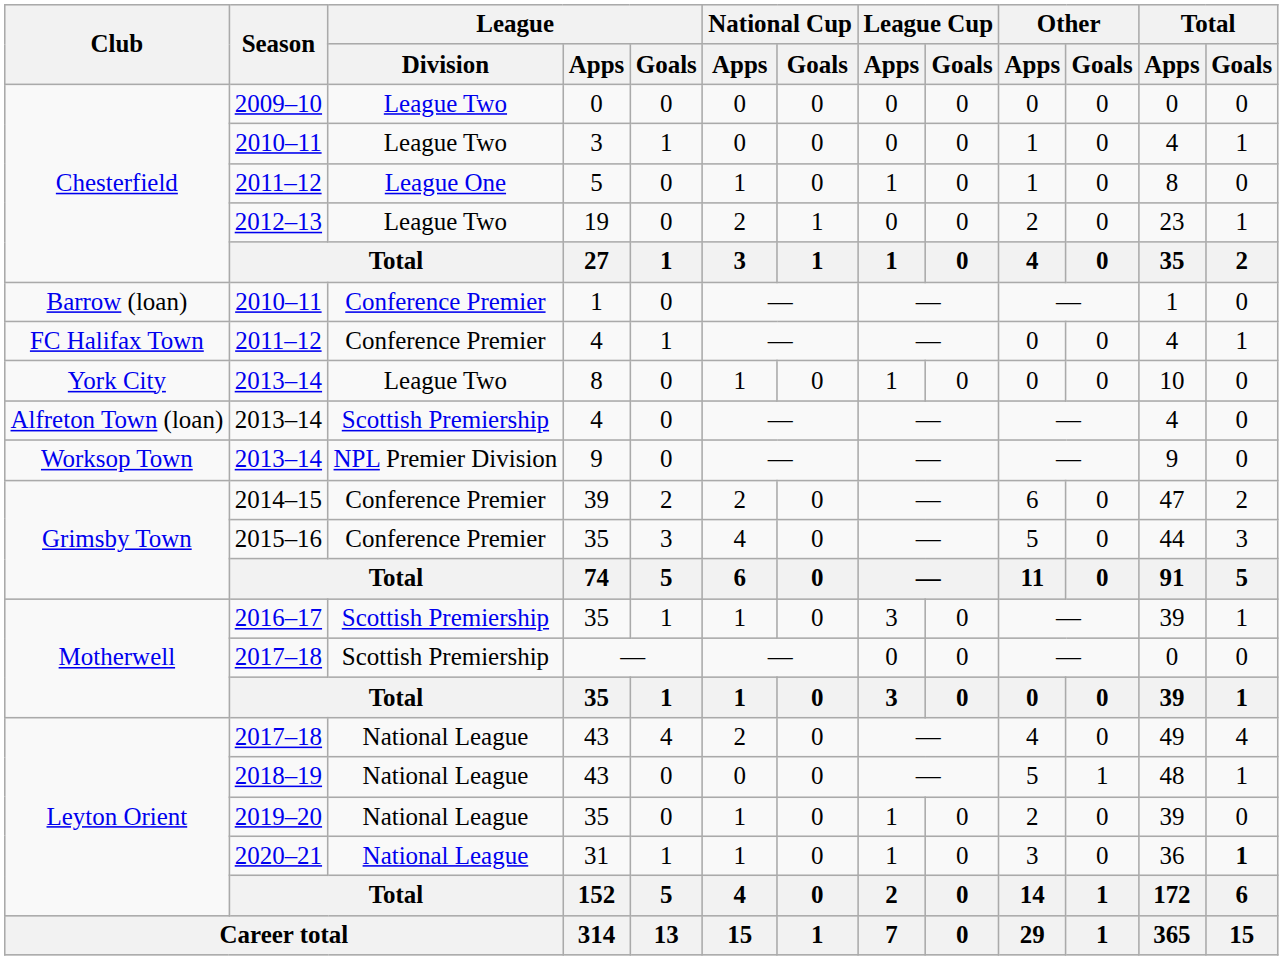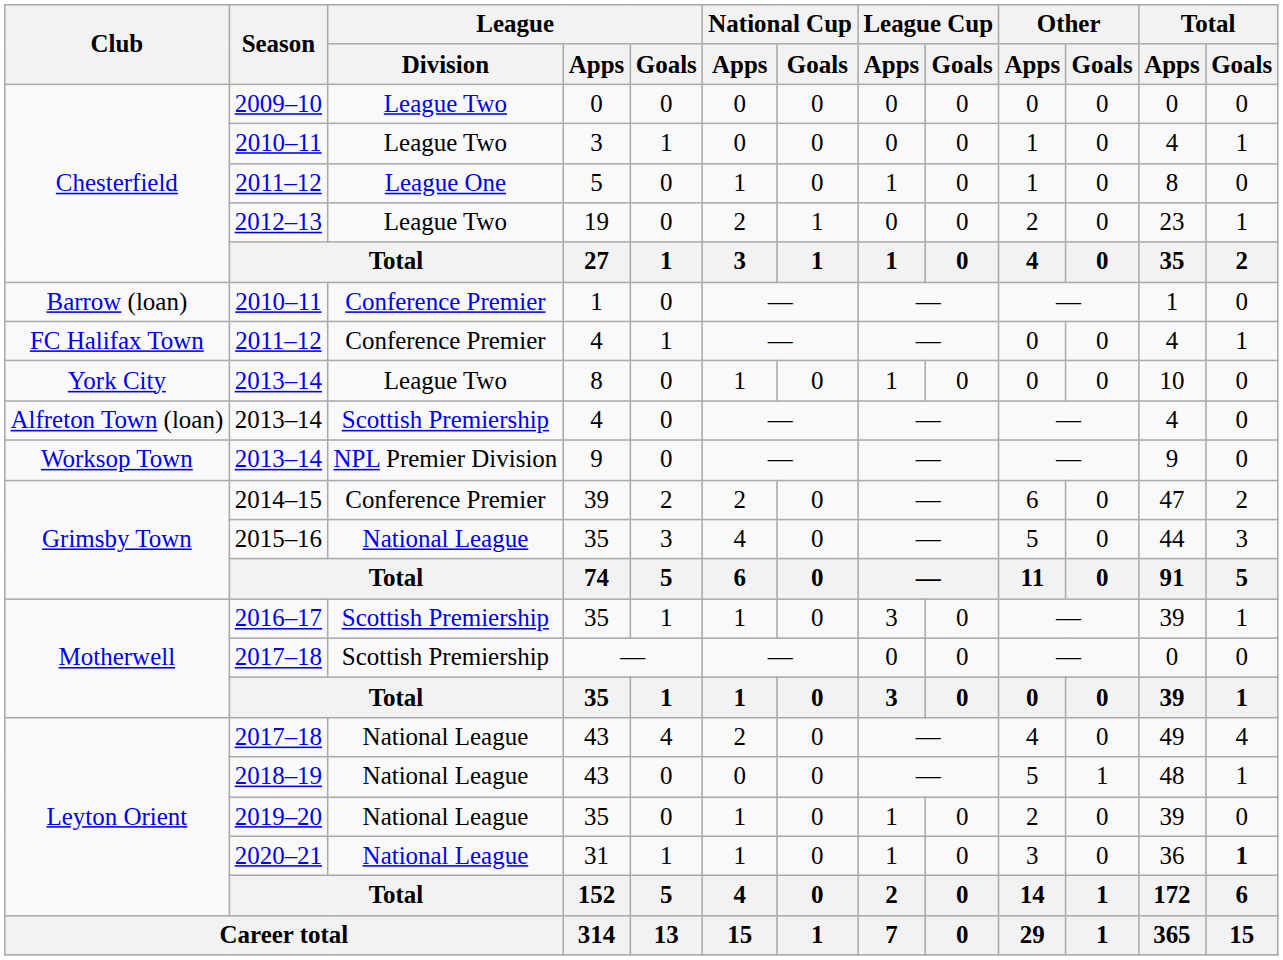2015–16 / 35 | League / Division: Conference Premier -> National League
